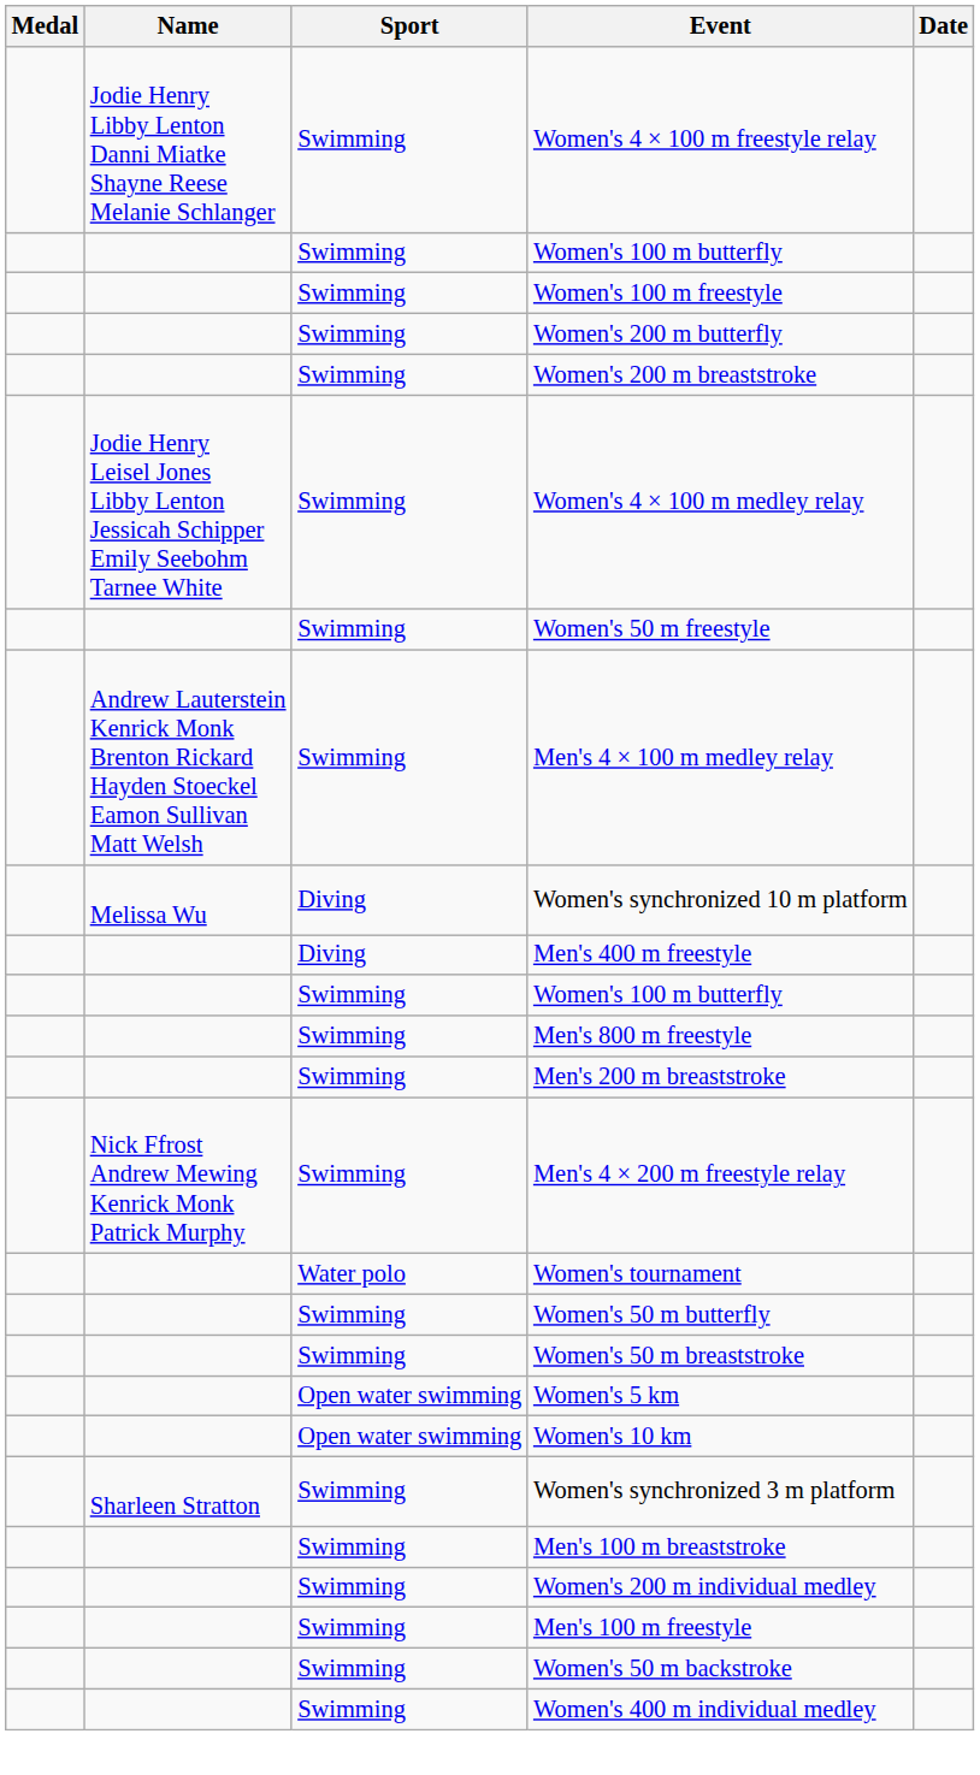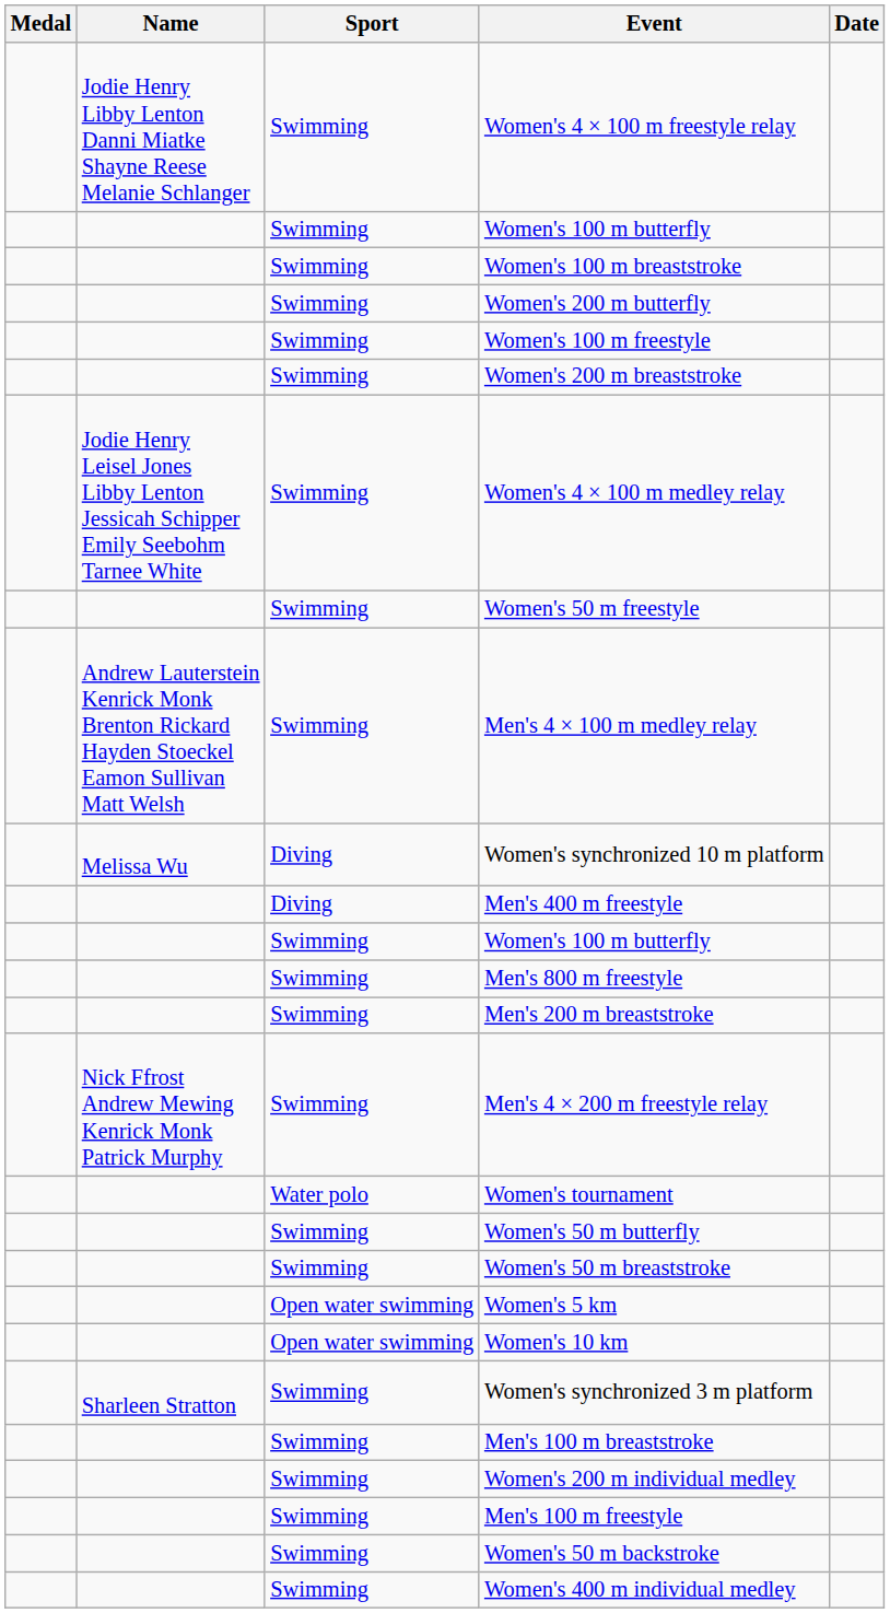+ row: Swimming | Women's 100 m breaststroke
rows swapped: Women's 200 m butterfly <-> Women's 100 m freestyle
